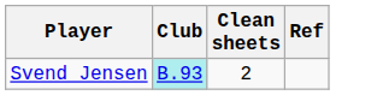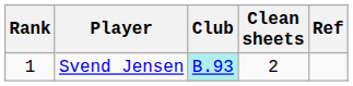+ column: Rank | 1
